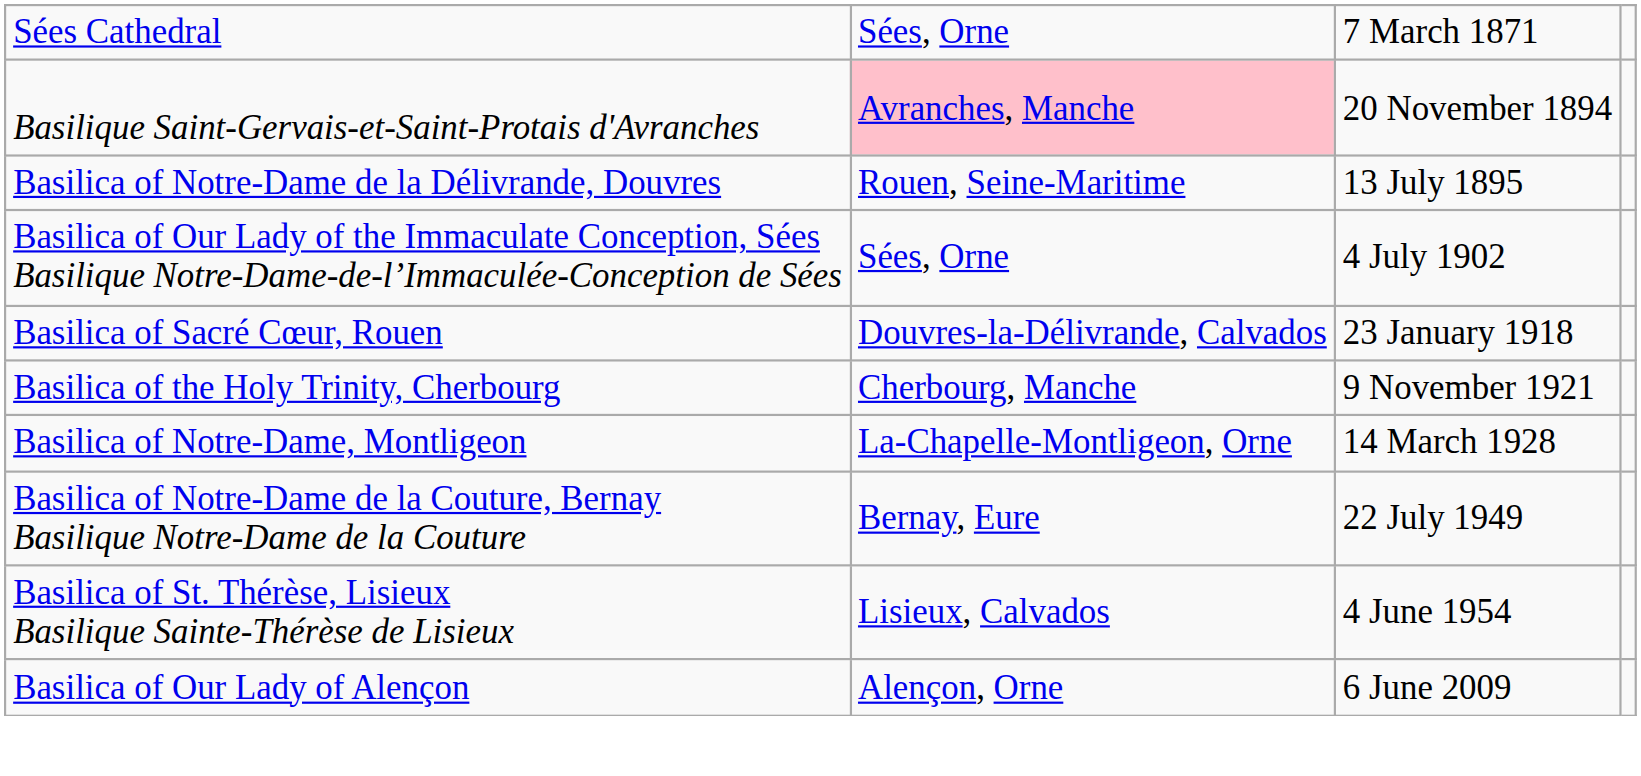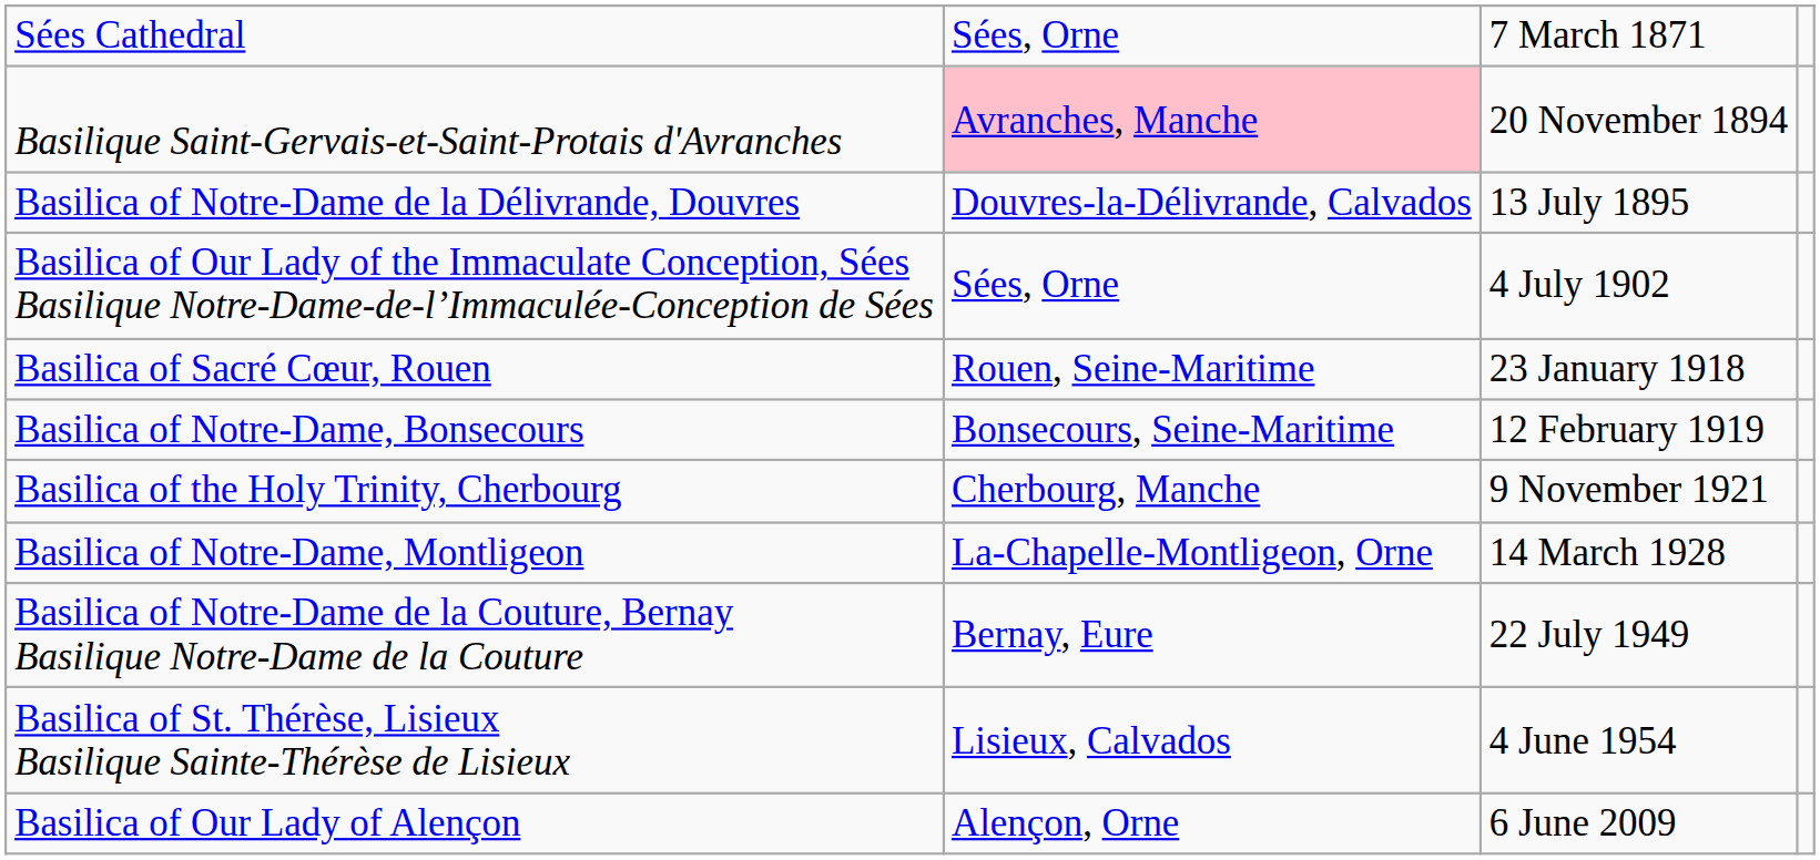Basilica of Notre-Dame de la Délivrande, Douvres | column 2: Rouen, Seine-Maritime -> Douvres-la-Délivrande, Calvados
Basilica of Sacré Cœur, Rouen | column 2: Douvres-la-Délivrande, Calvados -> Rouen, Seine-Maritime
+ row: Basilica of Notre-Dame, Bonsecours | Bonsecours, Seine-Maritime | 12 February 1919
